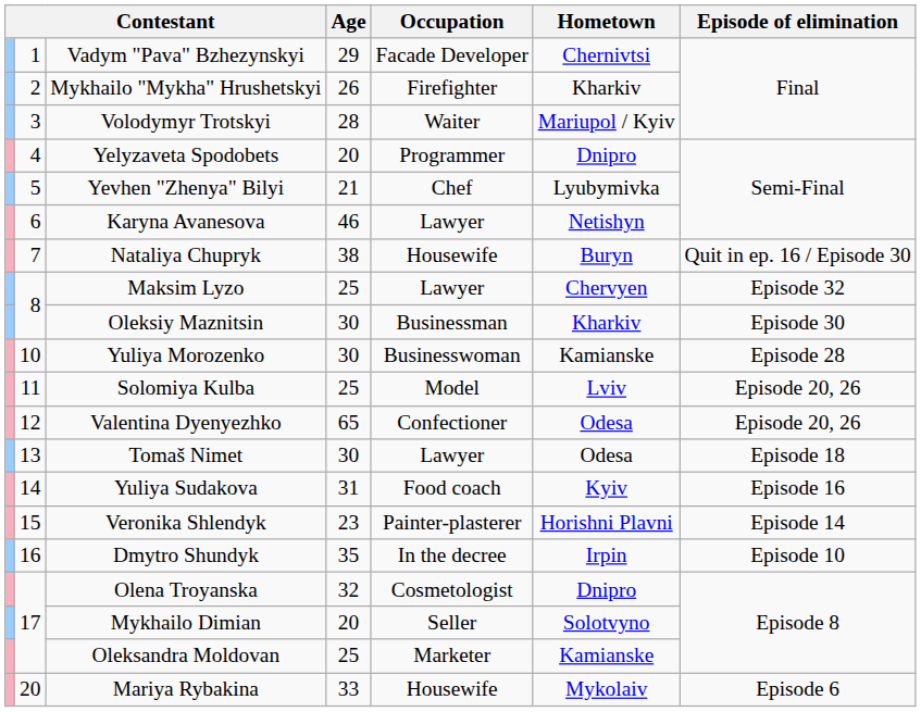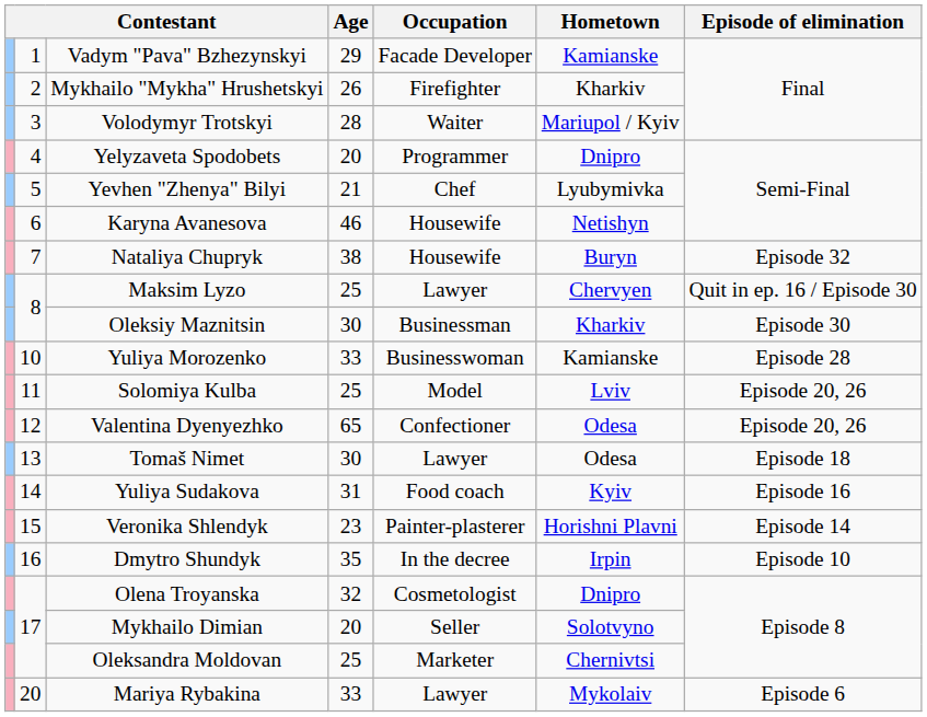Vadym "Pava" Bzhezynskyi | Hometown: Chernivtsi -> Kamianske
Karyna Avanesova | Occupation: Lawyer -> Housewife
Nataliya Chupryk | Episode of elimination: Quit in ep. 16 / Episode 30 -> Episode 32
Maksim Lyzo | Episode of elimination: Episode 32 -> Quit in ep. 16 / Episode 30
Yuliya Morozenko | Age: 30 -> 33
Oleksandra Moldovan | Hometown: Kamianske -> Chernivtsi
Mariya Rybakina | Occupation: Housewife -> Lawyer
